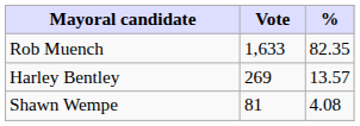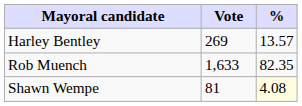rows swapped: Rob Muench <-> Harley Bentley
Shawn Wempe | %: no background -> lightyellow background
